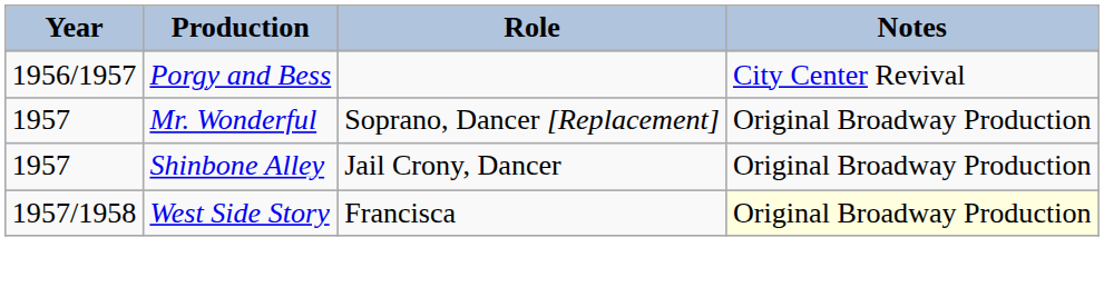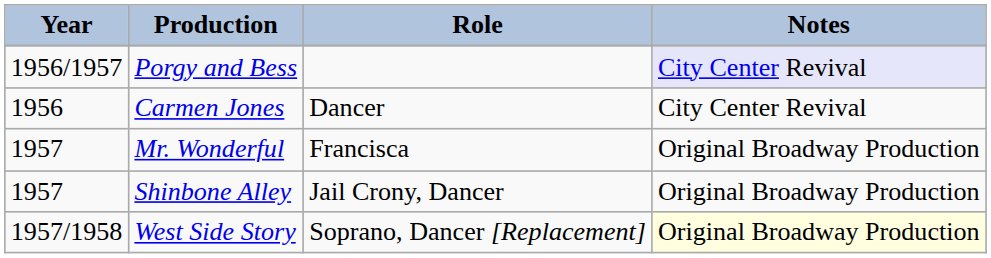Porgy and Bess | Notes: no background -> lavender background
+ row: 1956 | Carmen Jones | Dancer | City Center Revival
Mr. Wonderful | Role: Soprano, Dancer [Replacement] -> Francisca
West Side Story | Role: Francisca -> Soprano, Dancer [Replacement]
